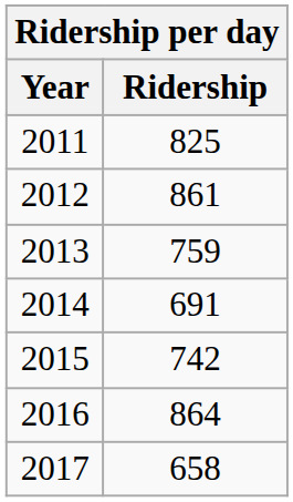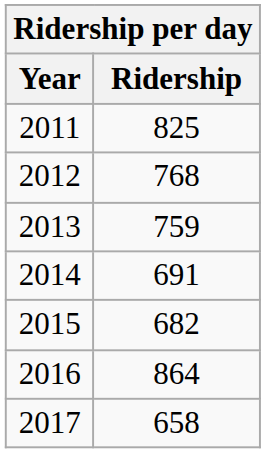2012 | Ridership: 861 -> 768
2015 | Ridership: 742 -> 682
